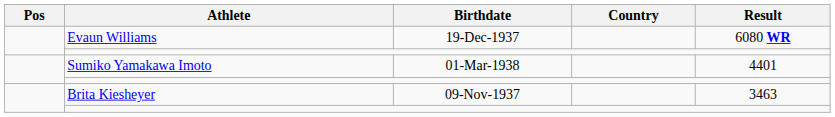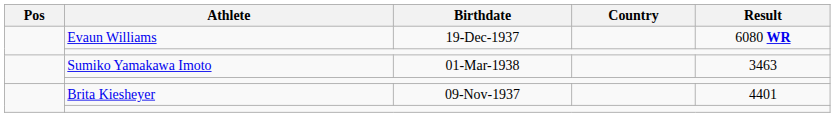Sumiko Yamakawa Imoto | Result: 4401 -> 3463
Brita Kiesheyer | Result: 3463 -> 4401
